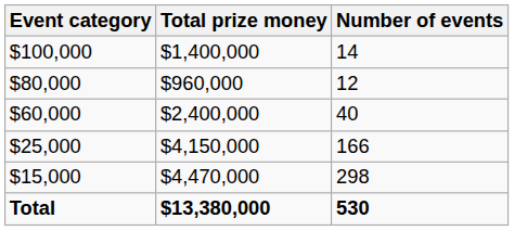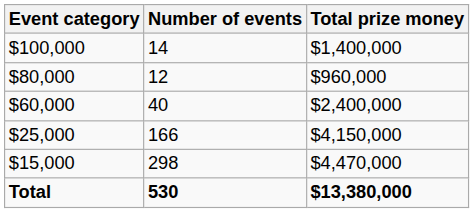columns swapped: Number of events <-> Total prize money
